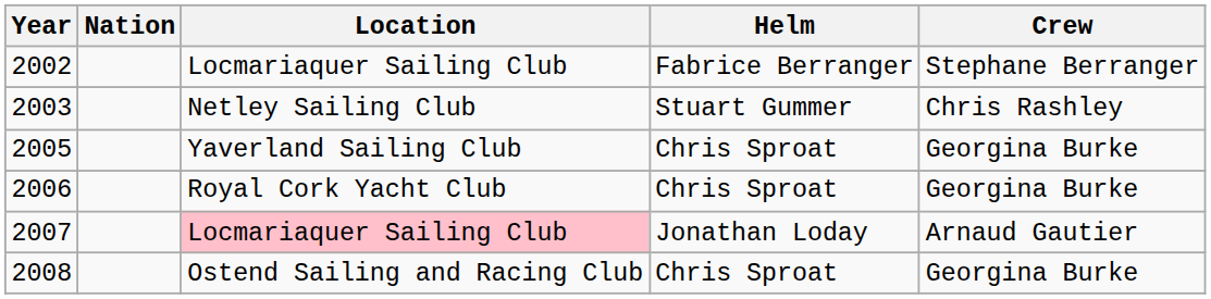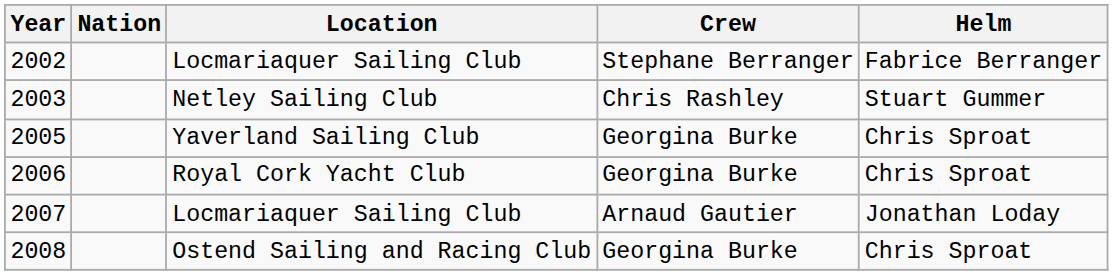columns swapped: Helm <-> Crew
2007 | Location: pink background -> no background
